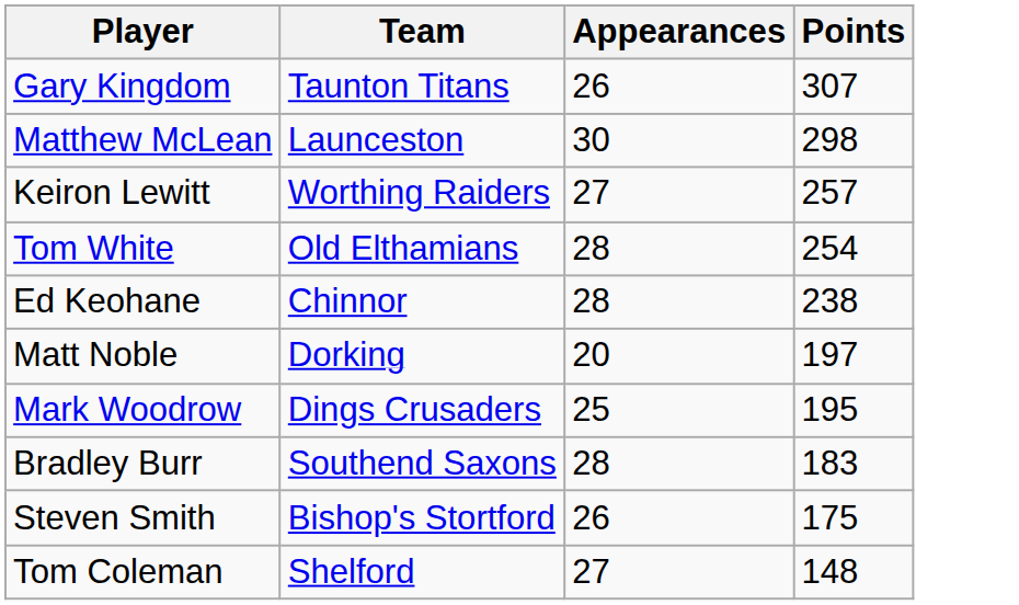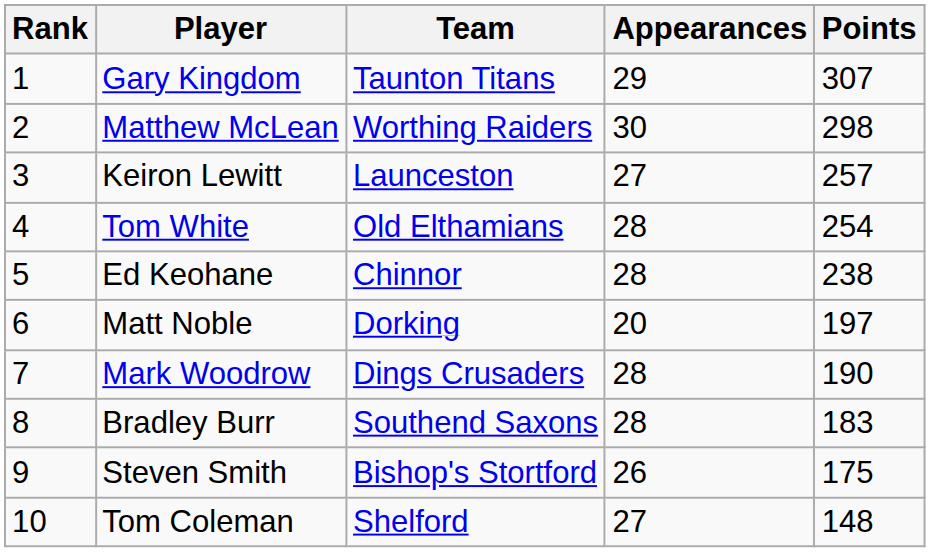+ column: Rank | 1 | 2 | 3 | 4 | 5 | 6 | 7 | 8 | 9 | 10
Gary Kingdom | Appearances: 26 -> 29
Matthew McLean | Team: Launceston -> Worthing Raiders
Keiron Lewitt | Team: Worthing Raiders -> Launceston
Mark Woodrow | Appearances: 25 -> 28
Mark Woodrow | Points: 195 -> 190
